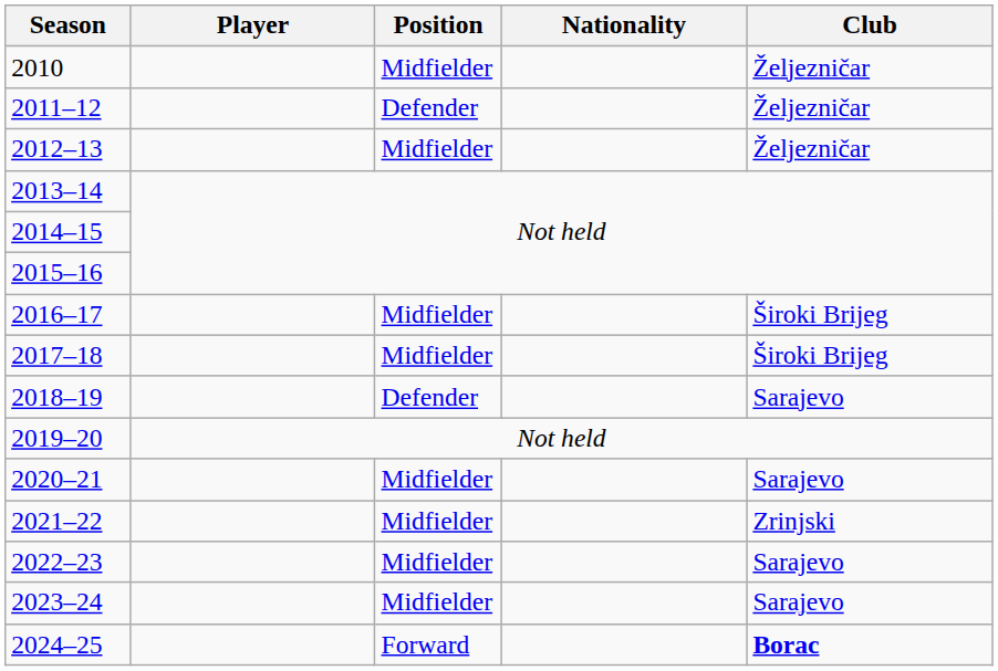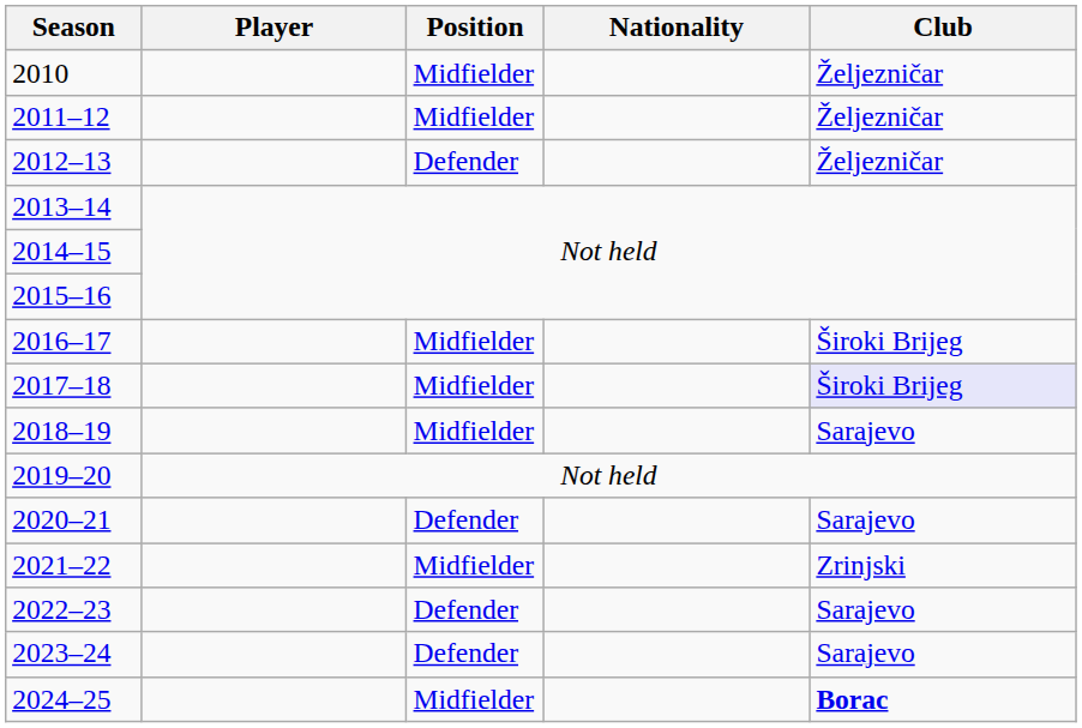2011–12 | Position: Defender -> Midfielder
2012–13 | Position: Midfielder -> Defender
2017–18 | Club: no background -> lavender background
2018–19 | Position: Defender -> Midfielder
2020–21 | Position: Midfielder -> Defender
2022–23 | Position: Midfielder -> Defender
2023–24 | Position: Midfielder -> Defender
2024–25 | Position: Forward -> Midfielder
